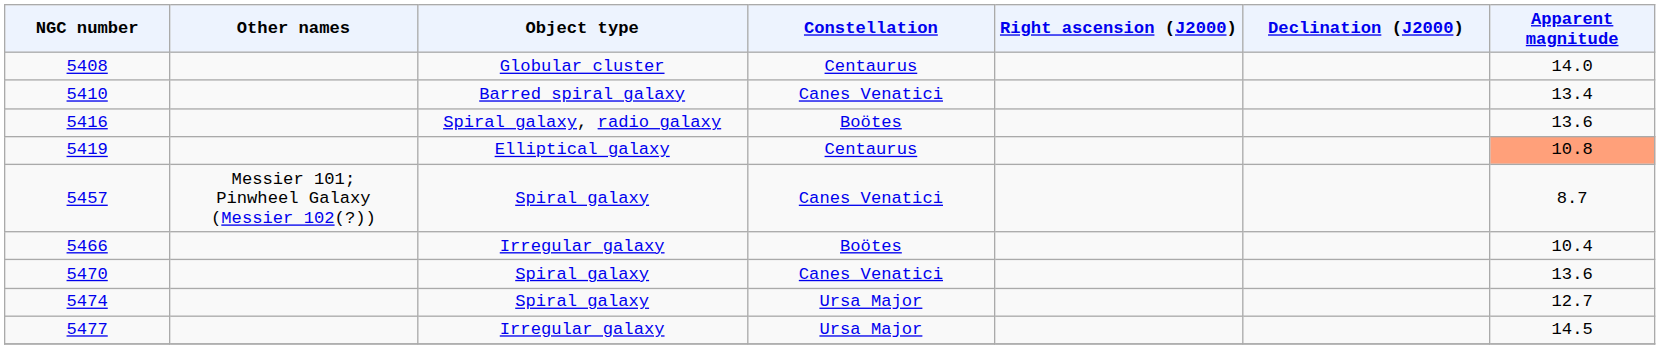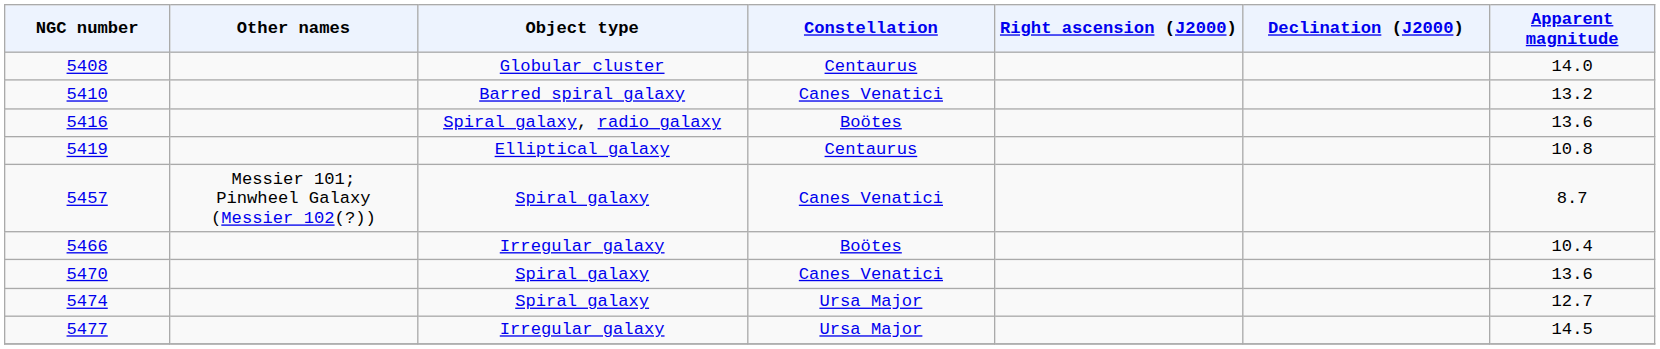5410 | Apparent magnitude: 13.4 -> 13.2
5419 | Apparent magnitude: lightsalmon background -> no background
